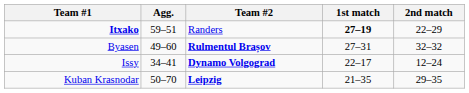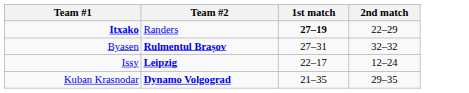- column: Agg. | 59–51 | 49–60 | 34–41 | 50–70
Issy | Team #2: Dynamo Volgograd -> Leipzig
Kuban Krasnodar | Team #2: Leipzig -> Dynamo Volgograd
